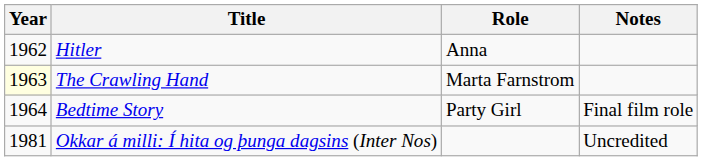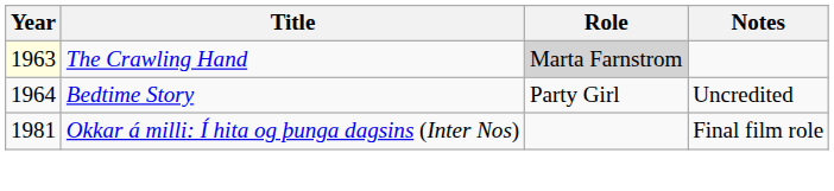- row: 1962 | Hitler | Anna
The Crawling Hand | Role: no background -> lightgrey background
Bedtime Story | Notes: Final film role -> Uncredited
Okkar á milli: Í hita og þunga dagsins (Inter Nos) | Notes: Uncredited -> Final film role
